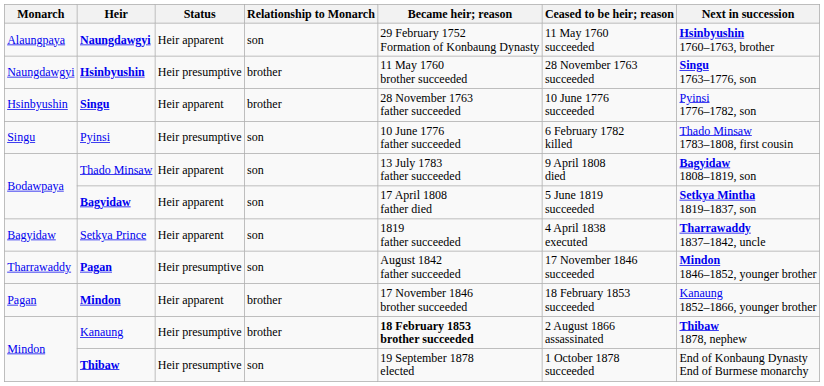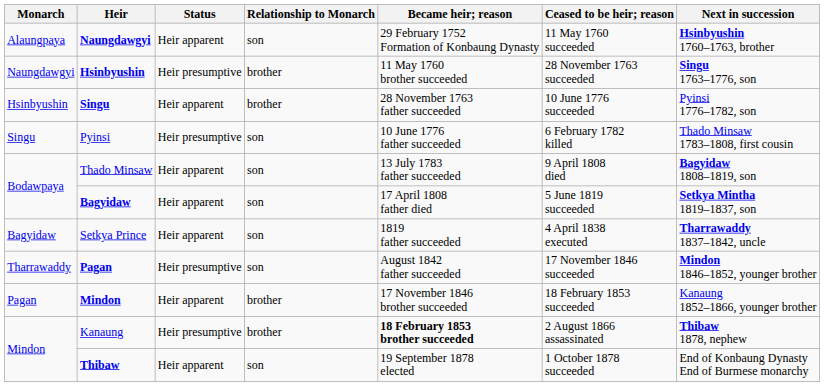Thibaw | Status: Heir presumptive -> Heir apparent
